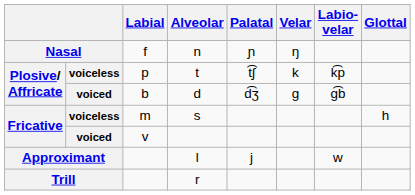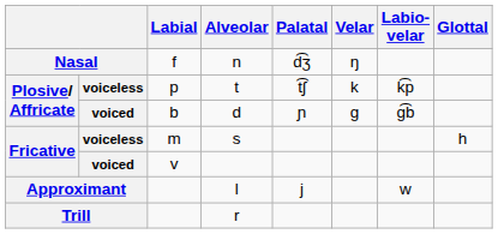n | Palatal: ɲ -> d͡ʒ
d | Palatal: d͡ʒ -> ɲ
